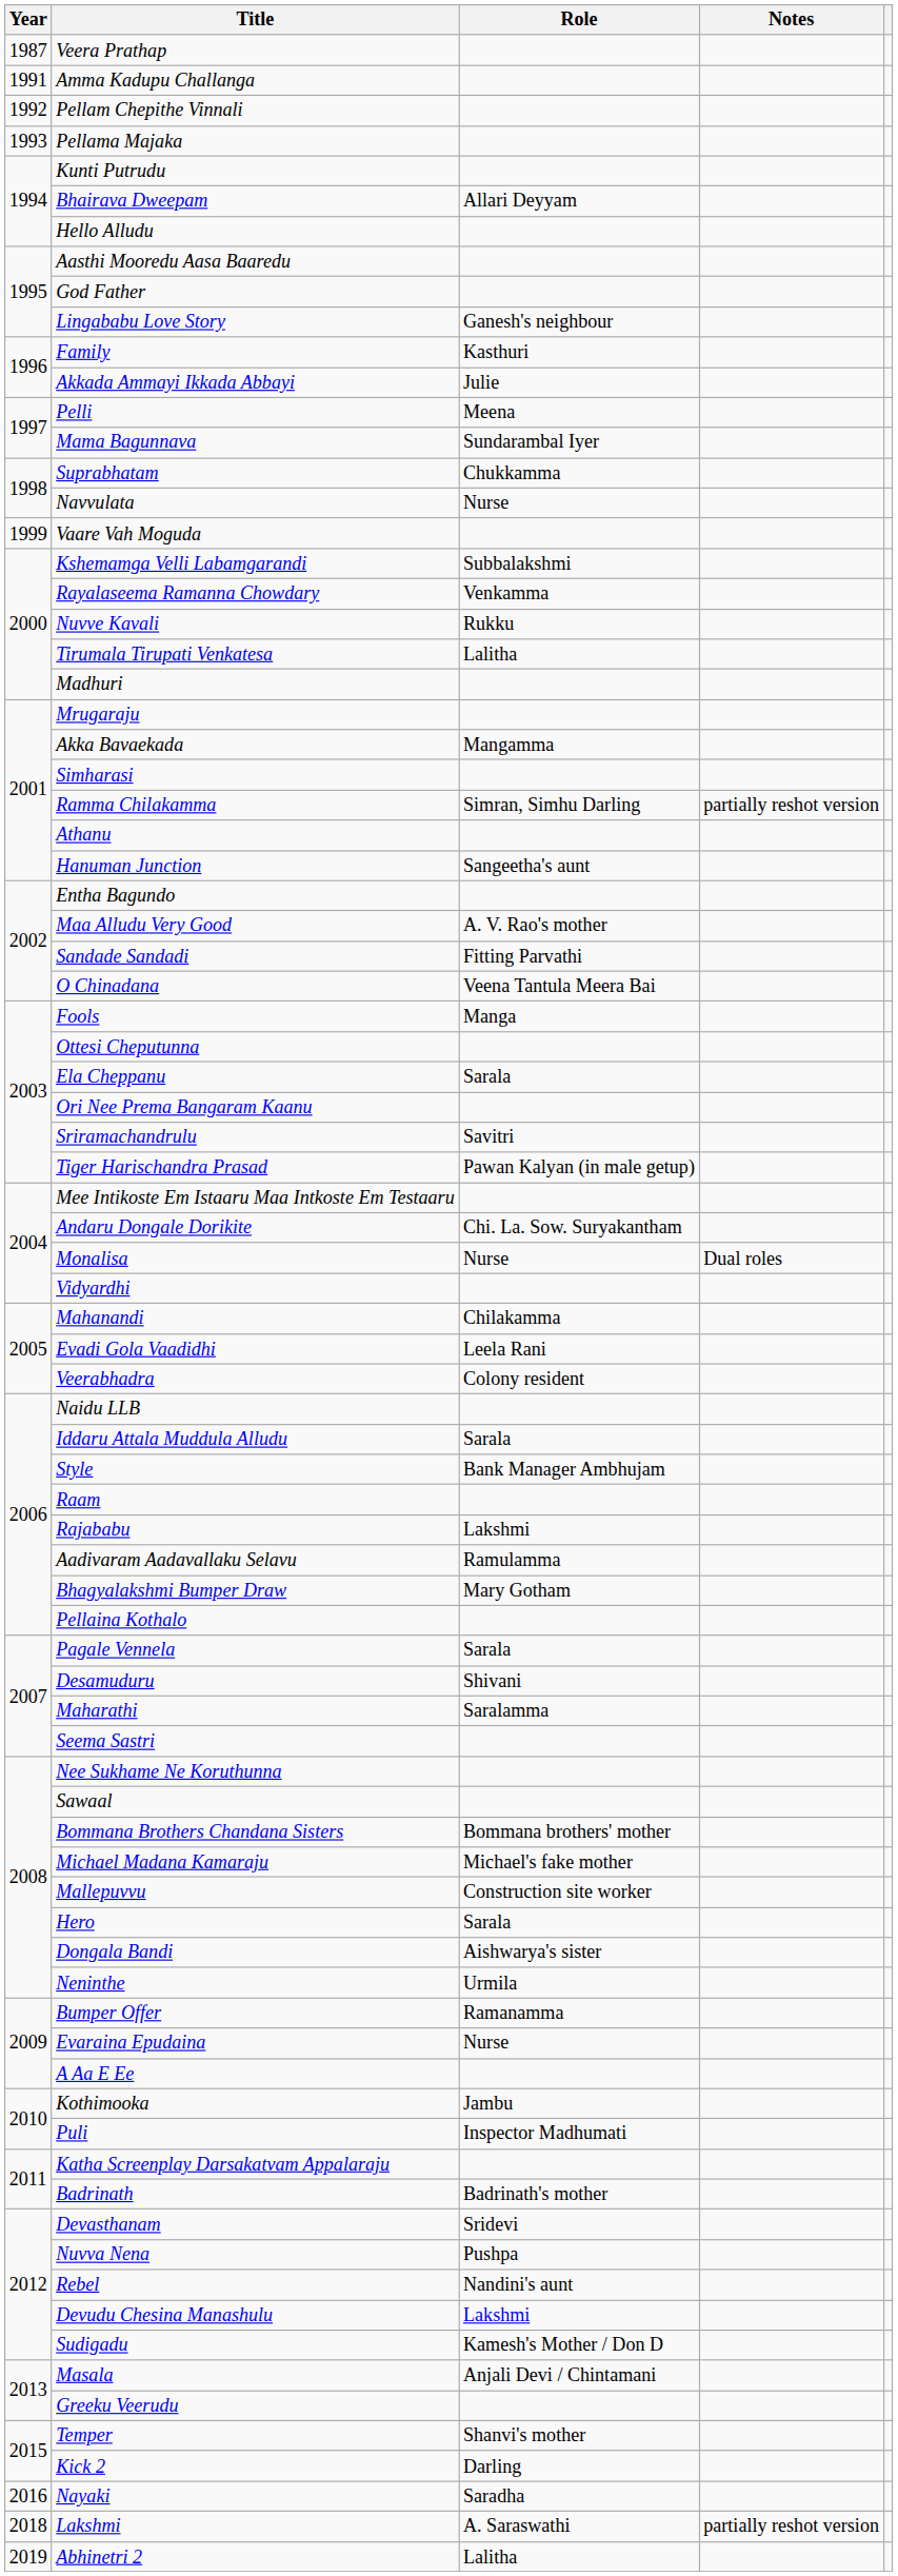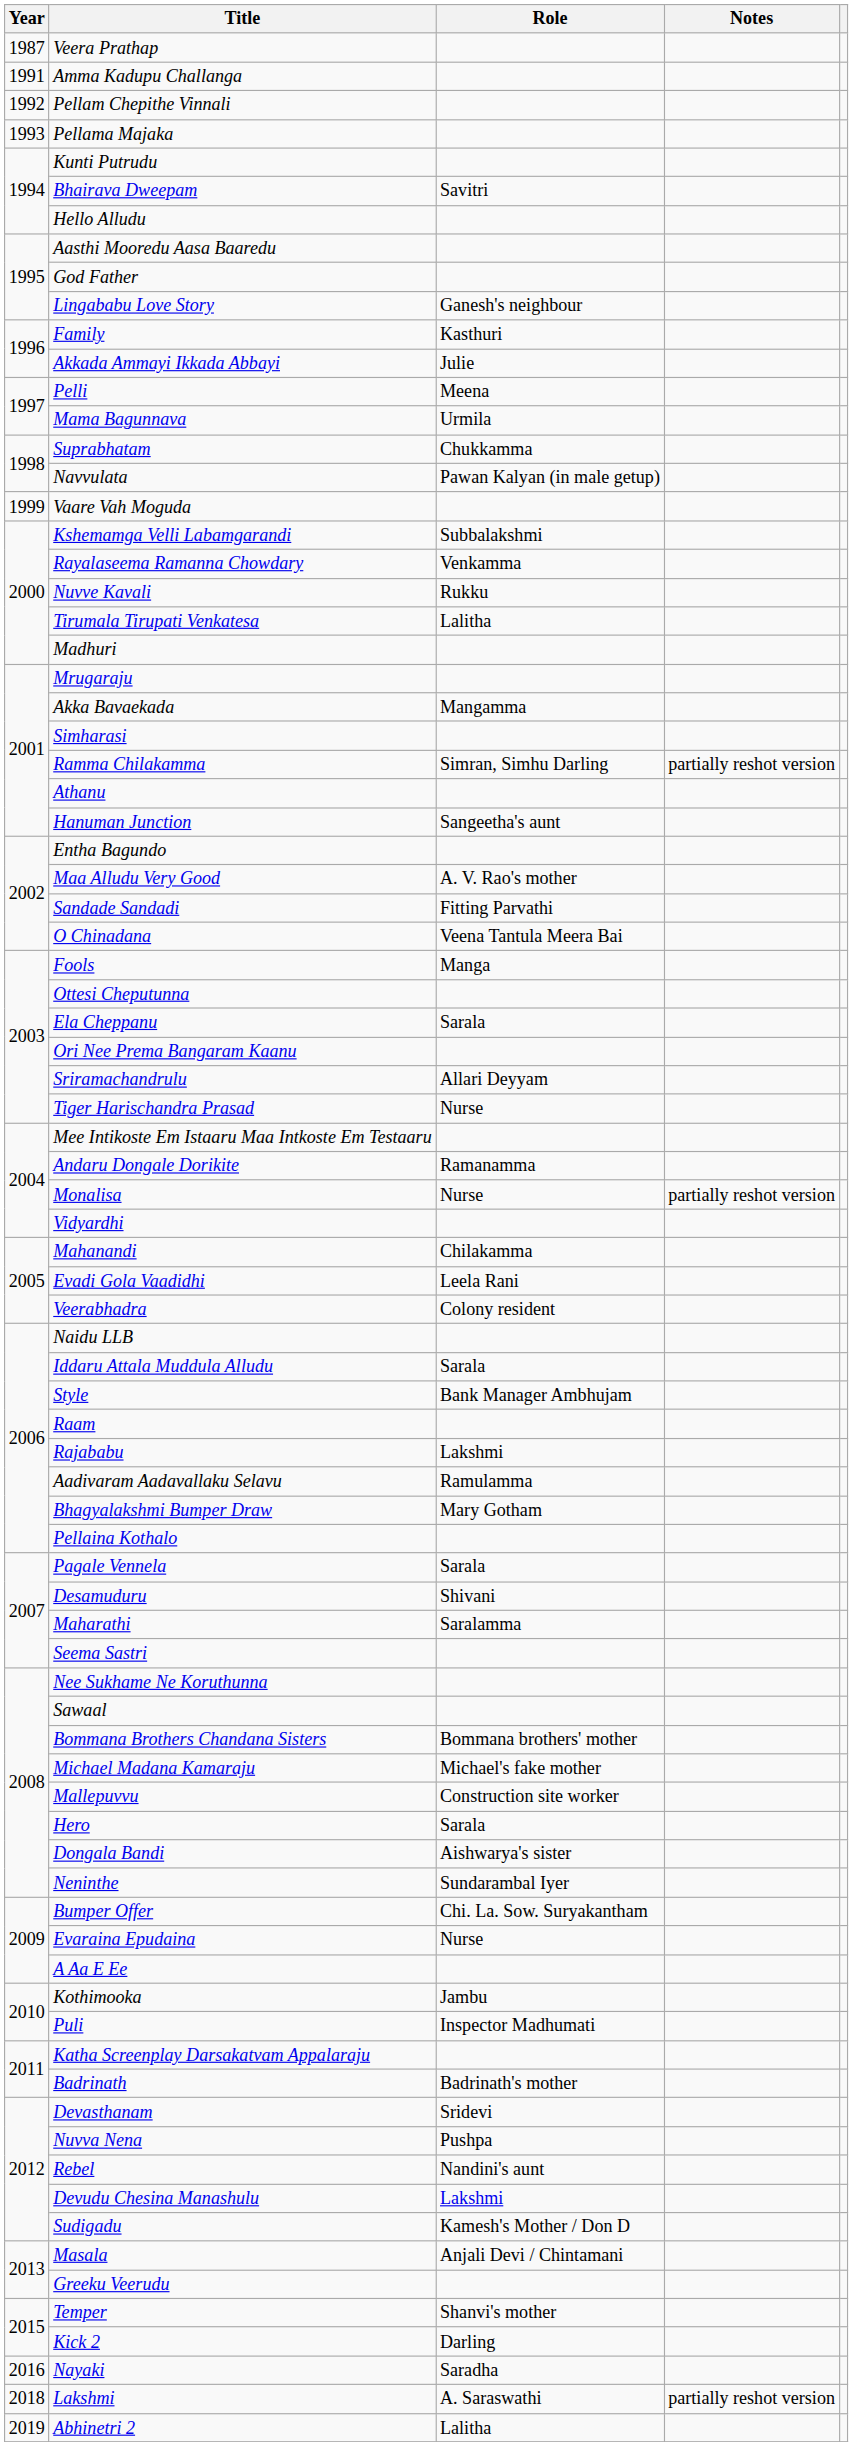Bhairava Dweepam | Role: Allari Deyyam -> Savitri
Mama Bagunnava | Role: Sundarambal Iyer -> Urmila
Navvulata | Role: Nurse -> Pawan Kalyan (in male getup)
Sriramachandrulu | Role: Savitri -> Allari Deyyam
Tiger Harischandra Prasad | Role: Pawan Kalyan (in male getup) -> Nurse
Andaru Dongale Dorikite | Role: Chi. La. Sow. Suryakantham -> Ramanamma
Monalisa | Notes: Dual roles -> partially reshot version
Neninthe | Role: Urmila -> Sundarambal Iyer
Bumper Offer | Role: Ramanamma -> Chi. La. Sow. Suryakantham
